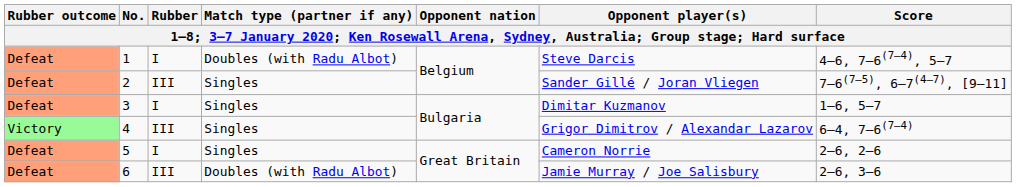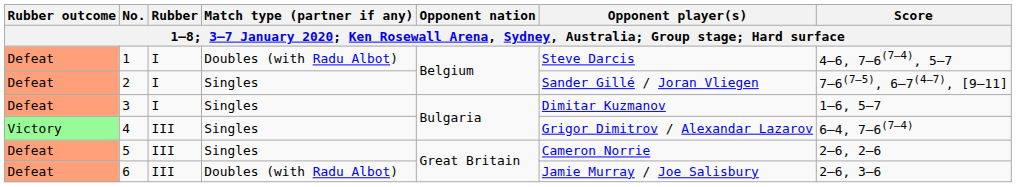2 | Rubber: III -> I
5 | Rubber: I -> III
